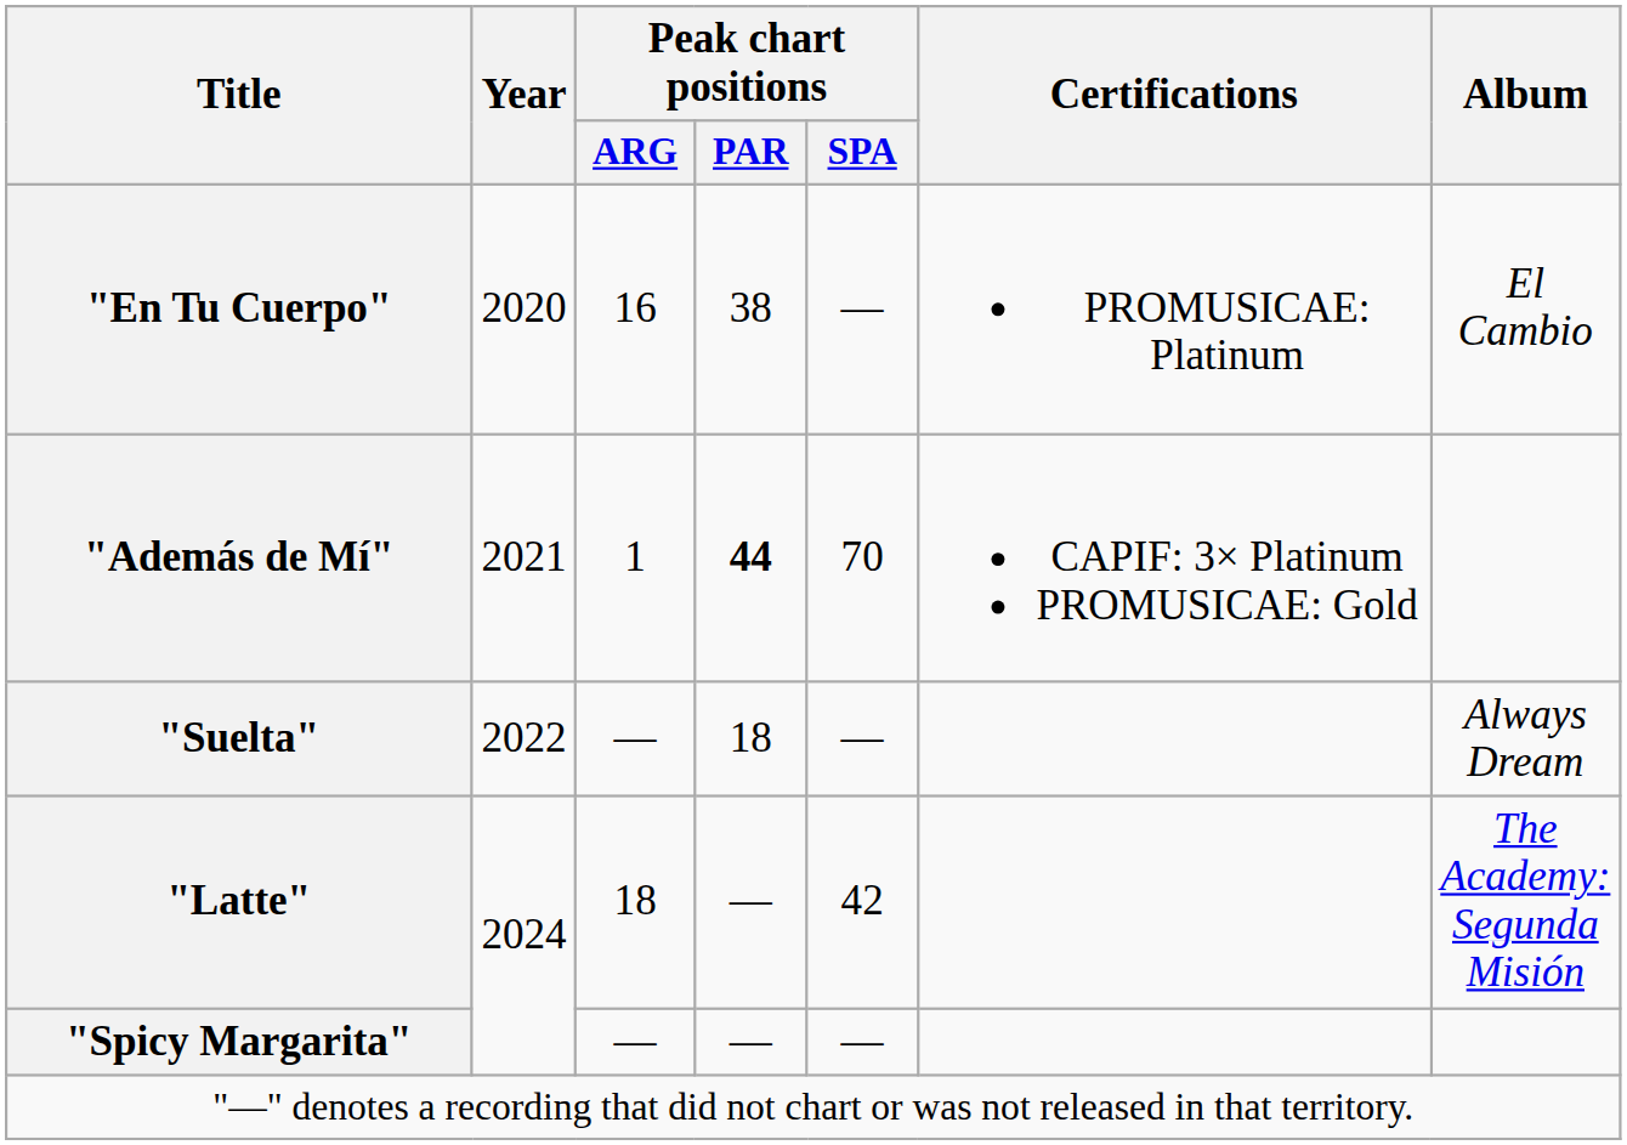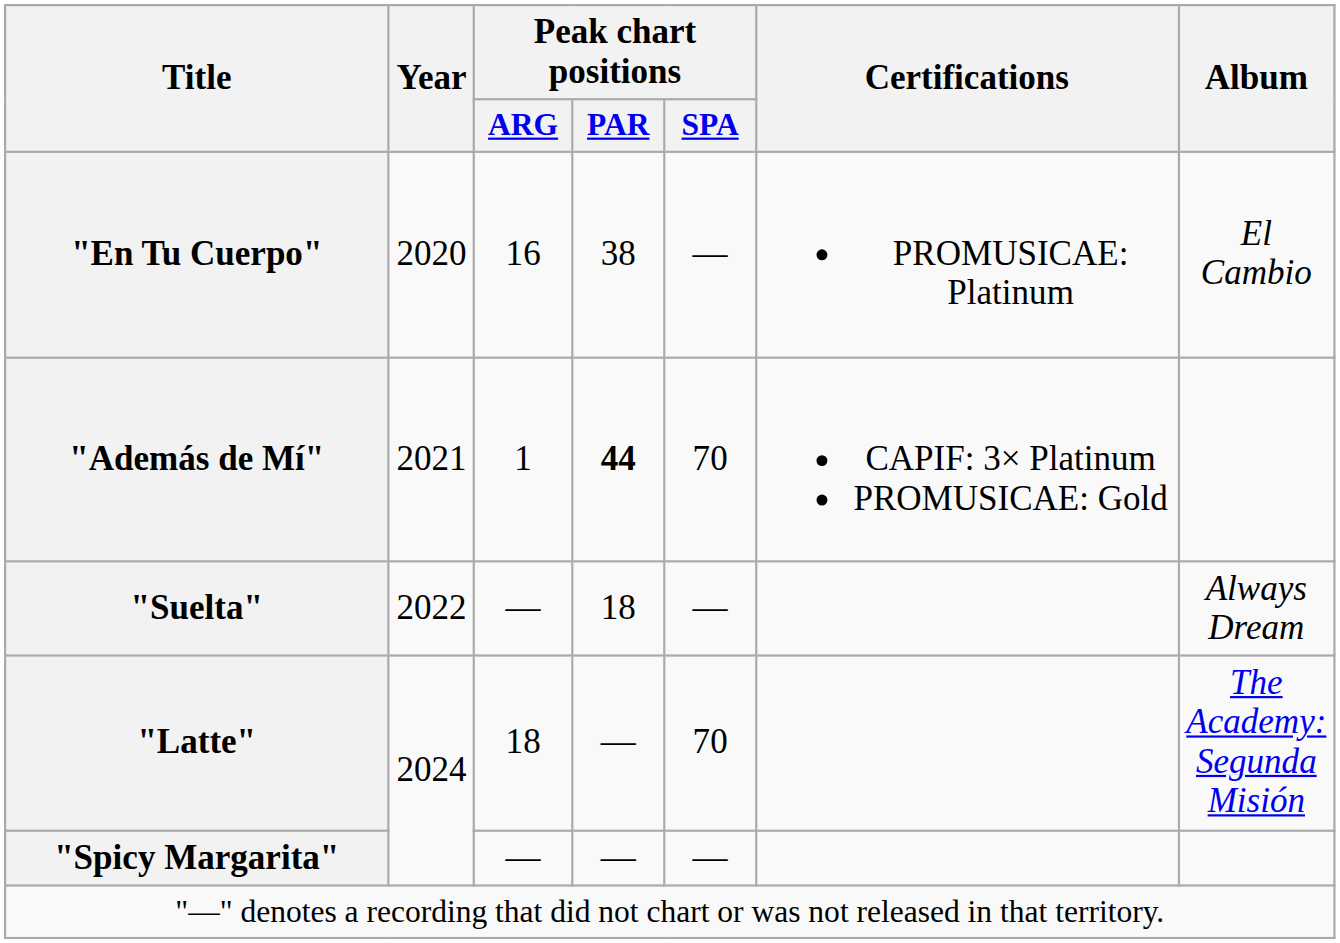"Latte" | Peak chart positions / SPA: 42 -> 70
